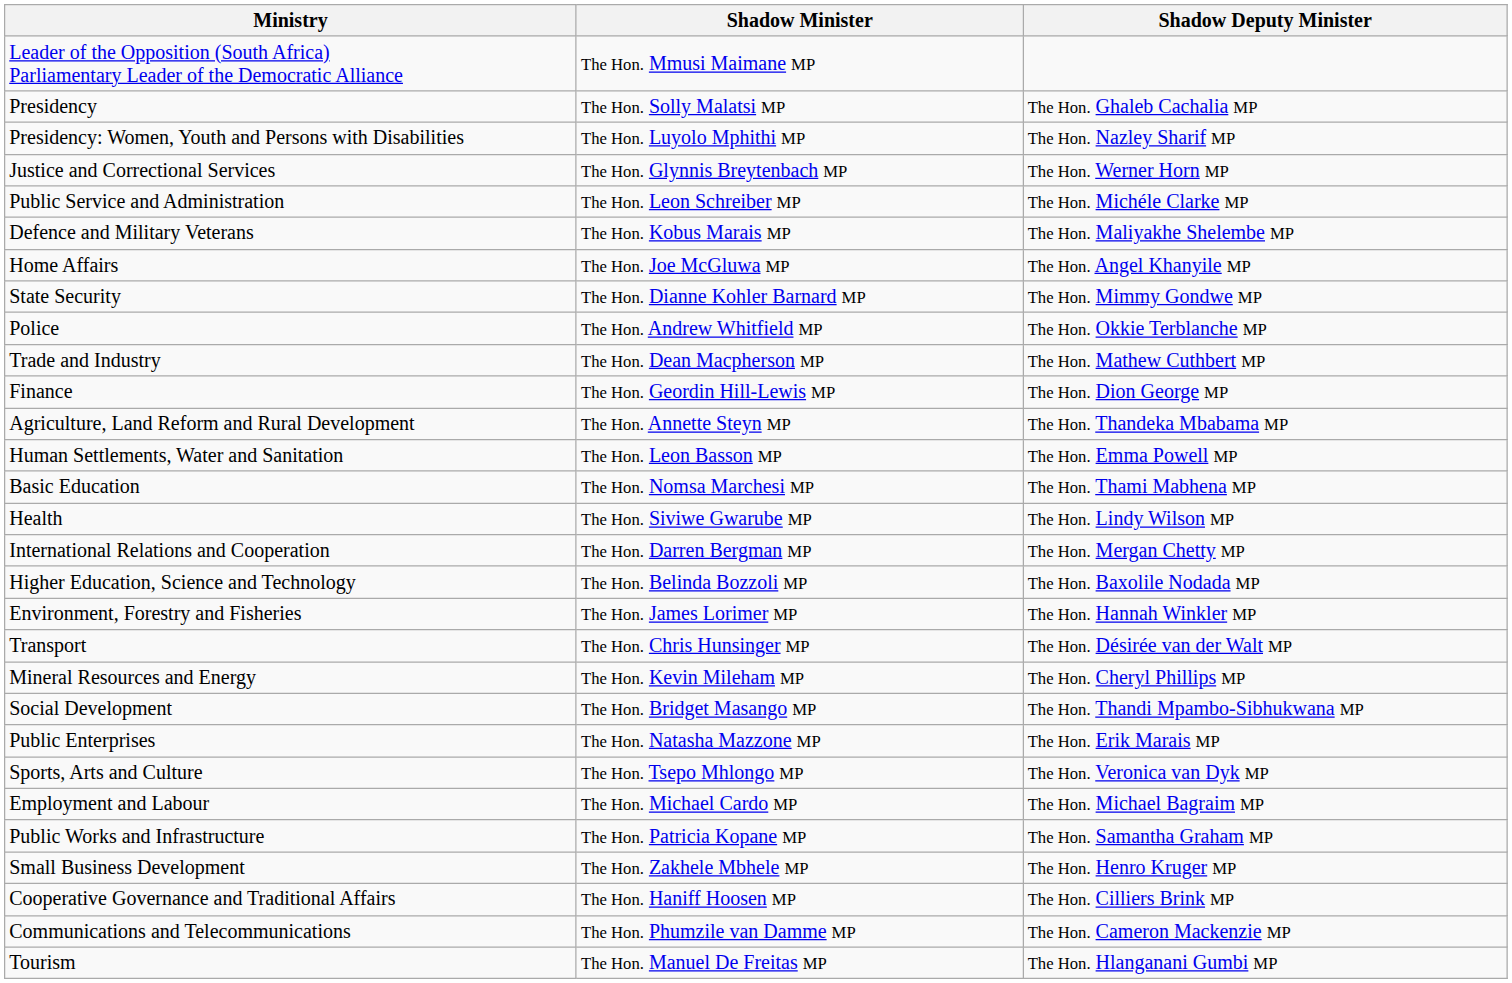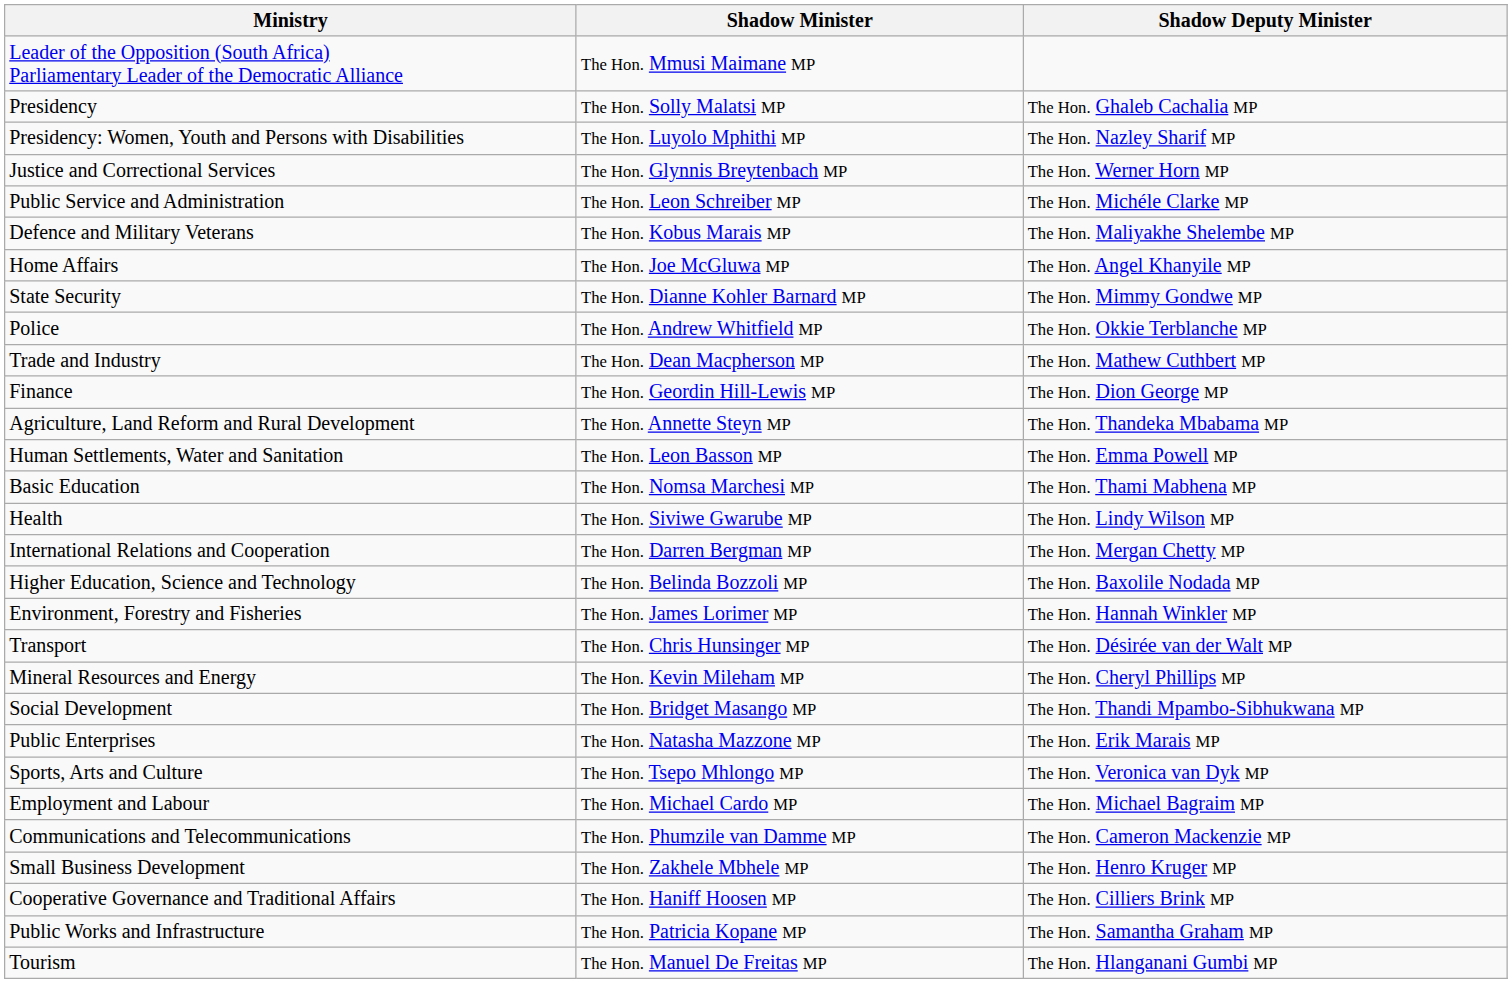rows swapped: Public Works and Infrastructure <-> Communications and Telecommunications
